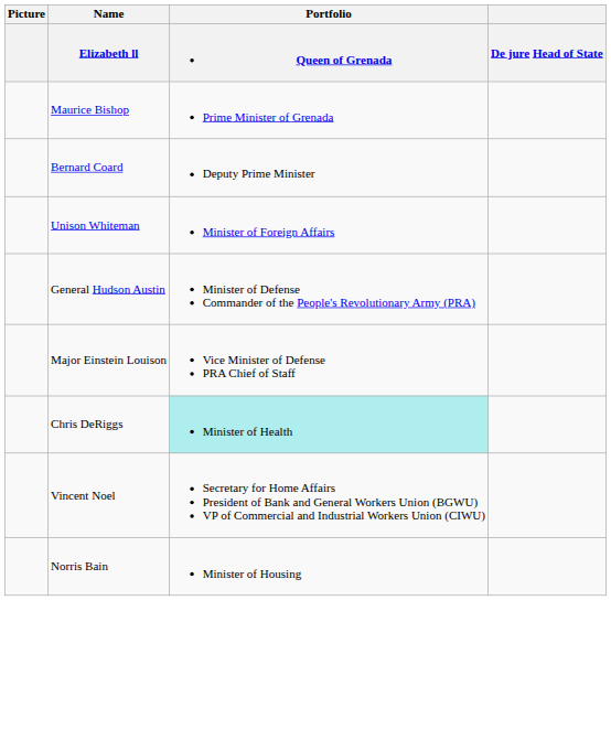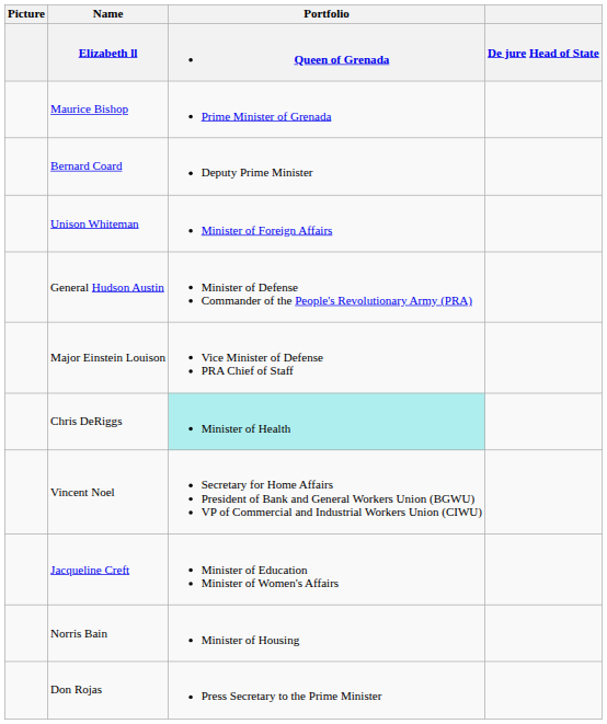+ row: Jacqueline Creft | Minister of Education Minister of Women's Affairs
+ row: Don Rojas | Press Secretary to the Prime Minister
